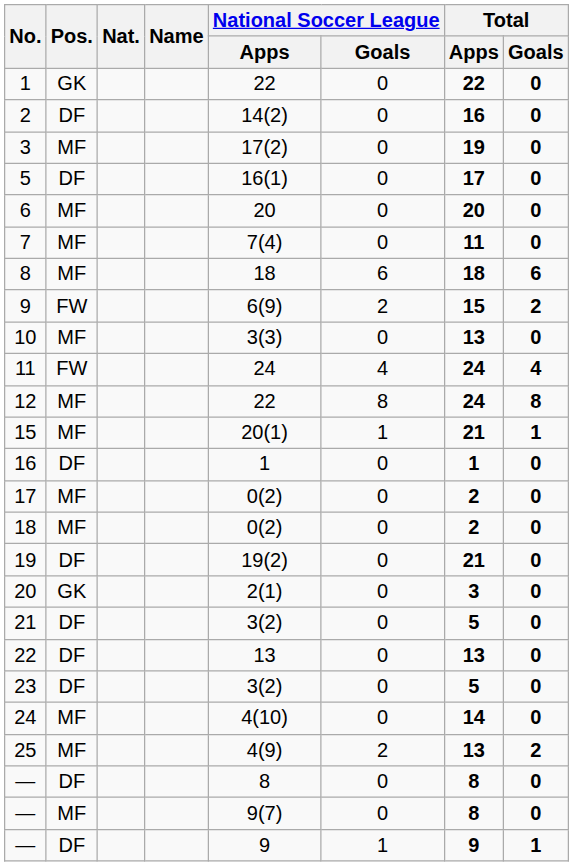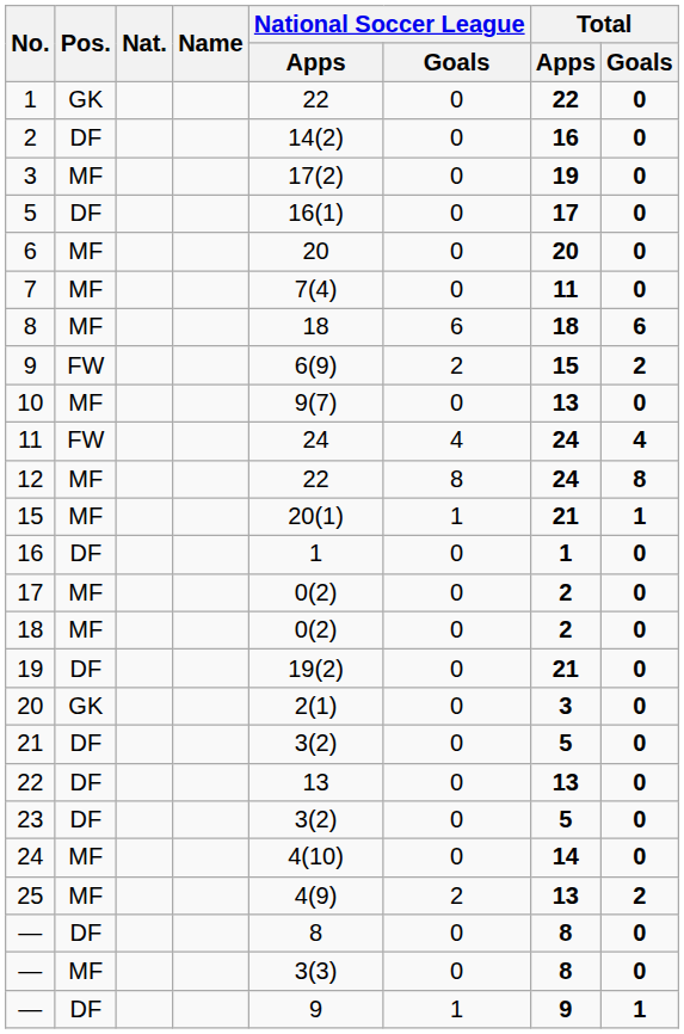10 | National Soccer League / Apps: 3(3) -> 9(7)
— / MF | National Soccer League / Apps: 9(7) -> 3(3)
